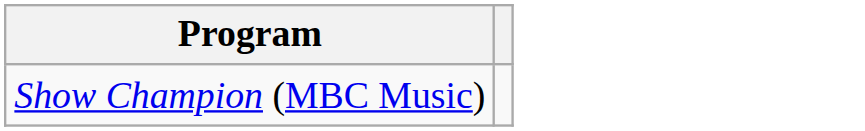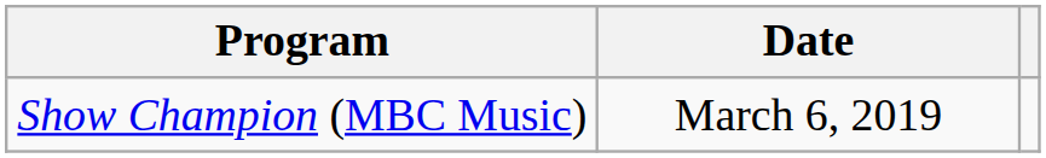+ column: Date | March 6, 2019
